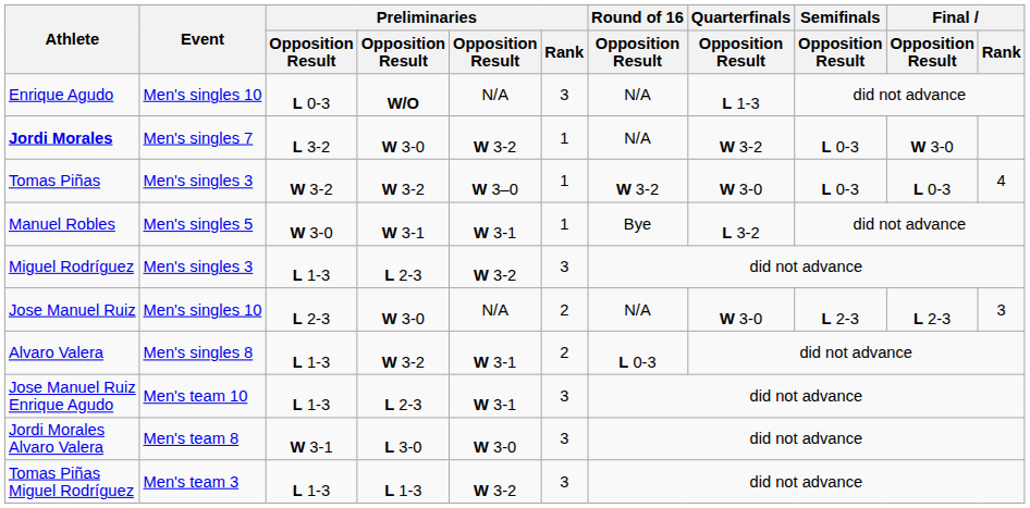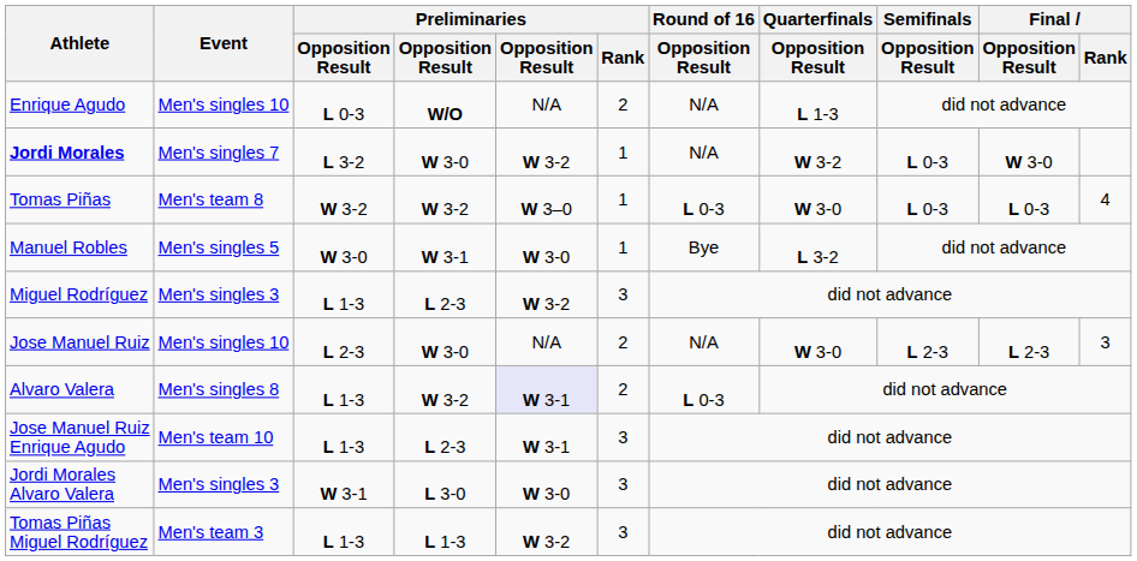Enrique Agudo | Preliminaries / Rank: 3 -> 2
Tomas Piñas | Event: Men's singles 3 -> Men's team 8
Tomas Piñas | Round of 16 / Opposition Result: W 3-2 -> L 0-3
Manuel Robles | column 5: W 3-1 -> W 3-0
Alvaro Valera | column 5: no background -> lavender background
Jordi Morales Alvaro Valera | Event: Men's team 8 -> Men's singles 3
